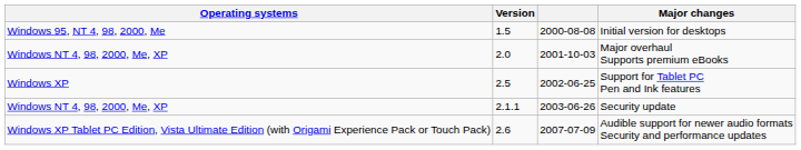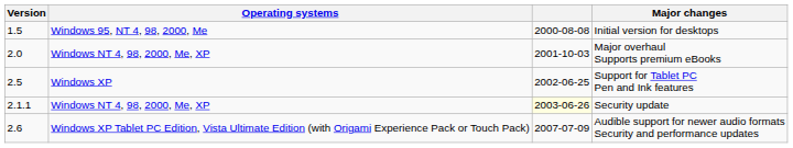columns swapped: Version <-> Operating systems
Security update | column 3: no background -> lightyellow background
